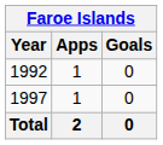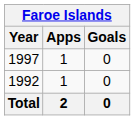rows swapped: 1992 <-> 1997
